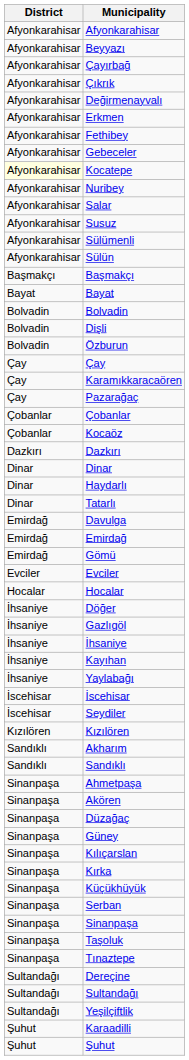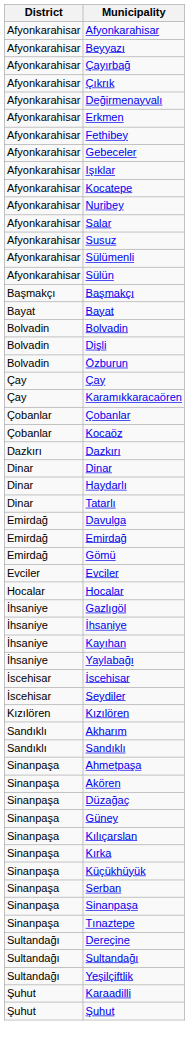+ row: Afyonkarahisar | Işıklar
Kocatepe | District: lightyellow background -> no background
- row: Çay | Pazarağaç
- row: İhsaniye | Döğer
- row: Sinanpaşa | Taşoluk
